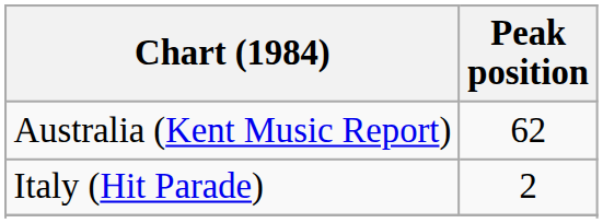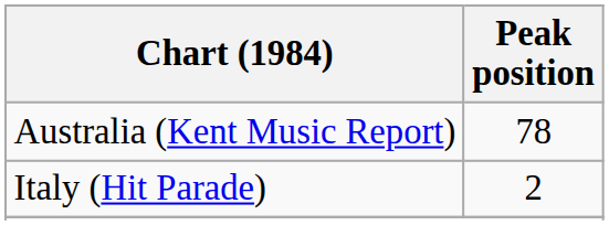Australia (Kent Music Report) | Peak position: 62 -> 78
